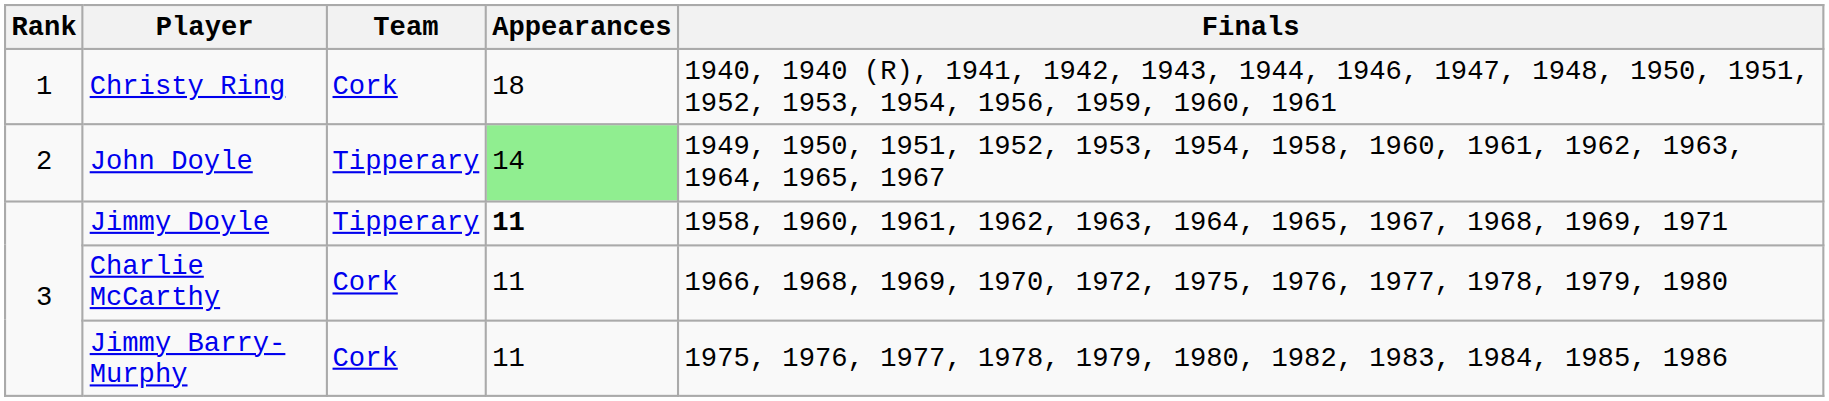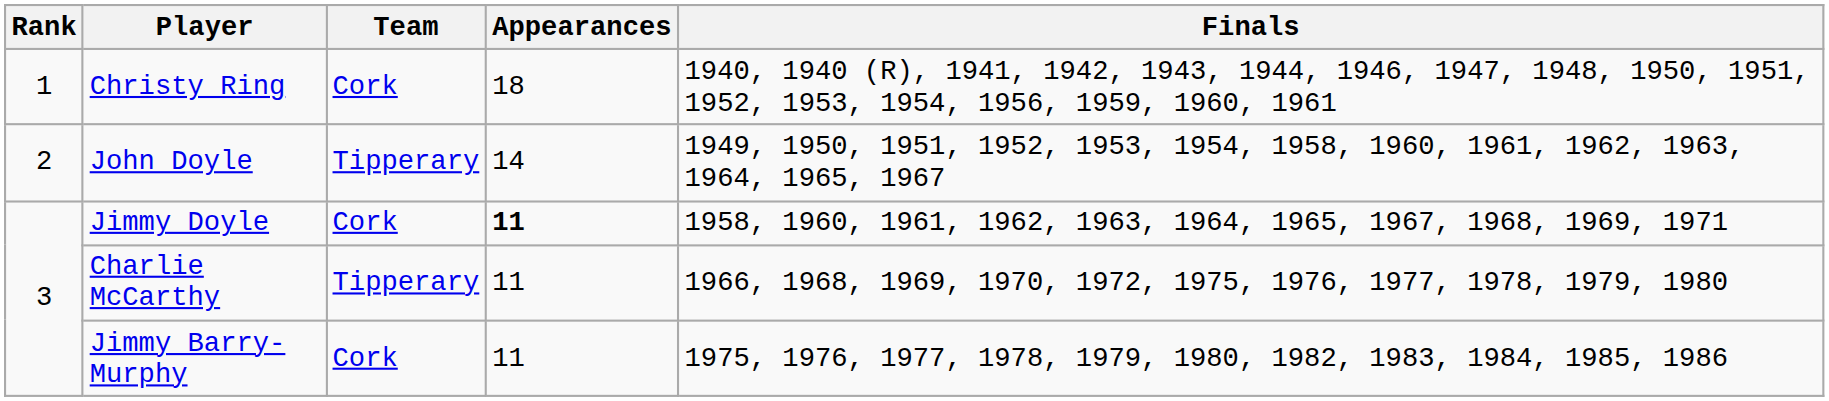John Doyle | Appearances: lightgreen background -> no background
Jimmy Doyle | Team: Tipperary -> Cork
Charlie McCarthy | Team: Cork -> Tipperary
